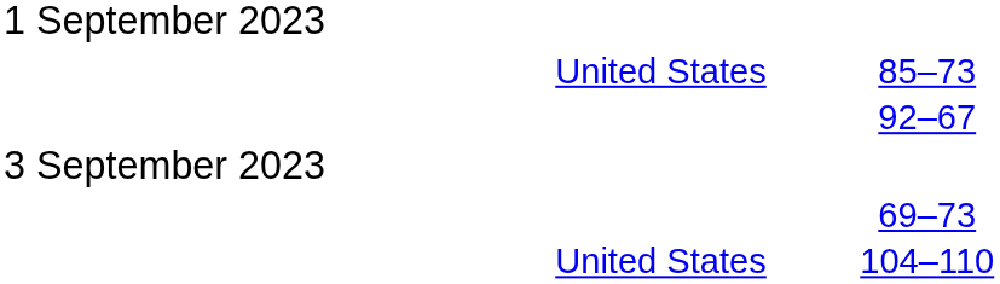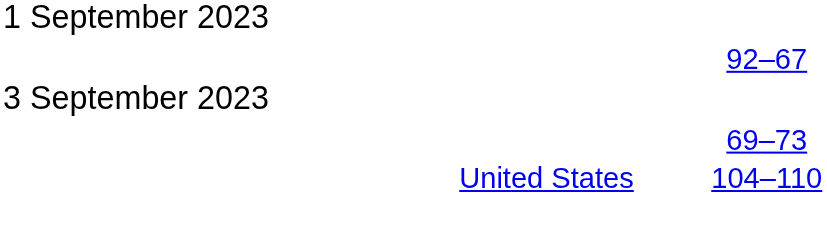- row: United States | 85–73
